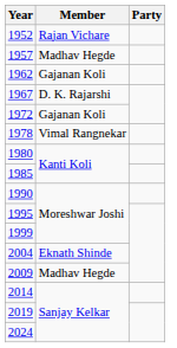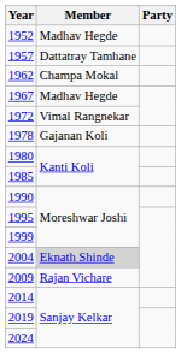1952 | Member: Rajan Vichare -> Madhav Hegde
1957 | Member: Madhav Hegde -> Dattatray Tamhane
1962 | Member: Gajanan Koli -> Champa Mokal
1967 | Member: D. K. Rajarshi -> Madhav Hegde
1972 | Member: Gajanan Koli -> Vimal Rangnekar
1978 | Member: Vimal Rangnekar -> Gajanan Koli
2004 | Member: no background -> lightgrey background
2009 | Member: Madhav Hegde -> Rajan Vichare
